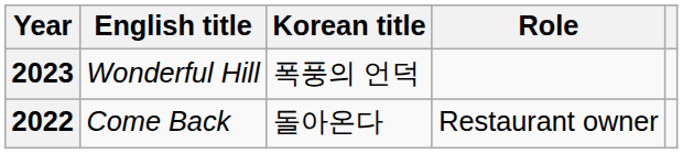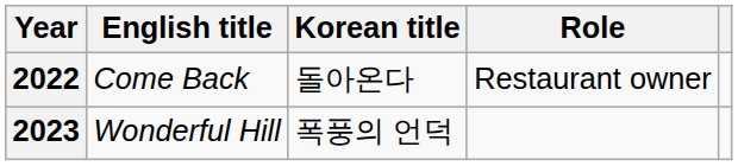rows swapped: 2022 <-> 2023
